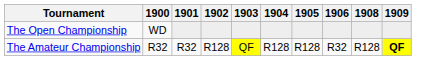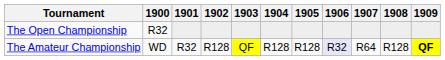+ column: 1907 | R64
The Open Championship | 1900: WD -> R32
The Amateur Championship | 1900: R32 -> WD
The Amateur Championship | 1906: no background -> lavender background
